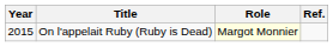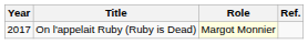On l'appelait Ruby (Ruby is Dead) | Year: 2015 -> 2017
